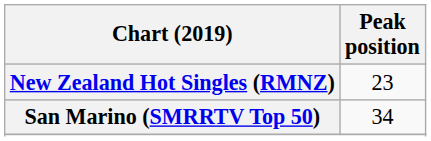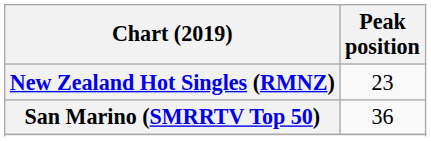San Marino (SMRRTV Top 50) | Peak position: 34 -> 36
